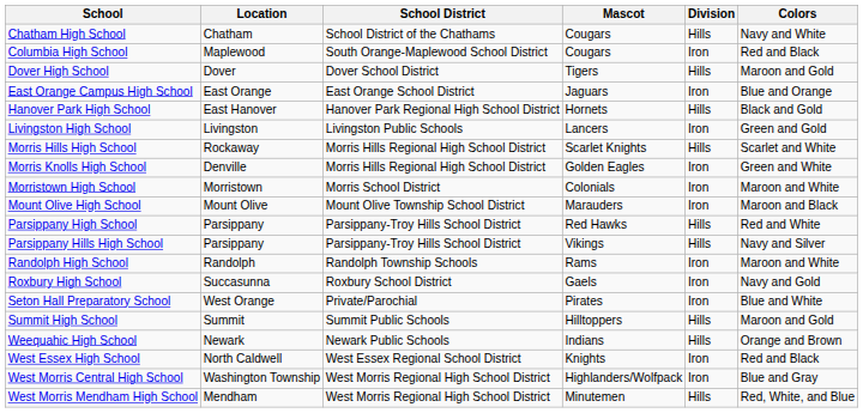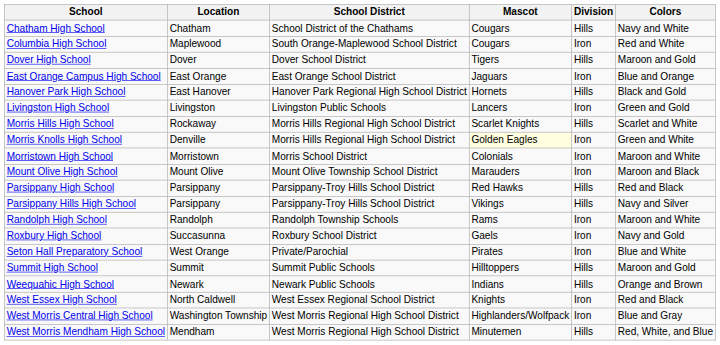Columbia High School | Colors: Red and Black -> Red and White
Morris Knolls High School | Mascot: no background -> lightyellow background
Parsippany High School | Colors: Red and White -> Red and Black
